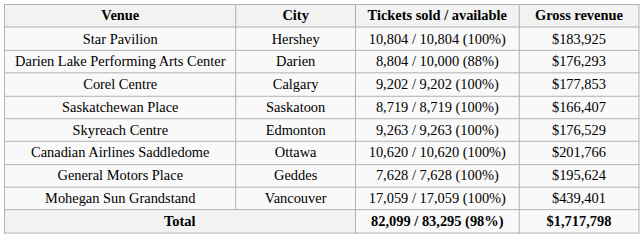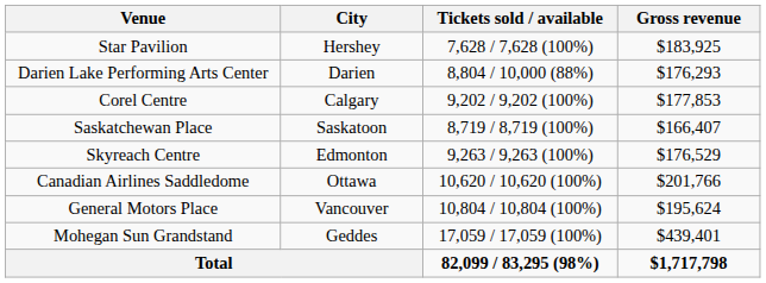Star Pavilion | Tickets sold / available: 10,804 / 10,804 (100%) -> 7,628 / 7,628 (100%)
General Motors Place | City: Geddes -> Vancouver
General Motors Place | Tickets sold / available: 7,628 / 7,628 (100%) -> 10,804 / 10,804 (100%)
Mohegan Sun Grandstand | City: Vancouver -> Geddes
